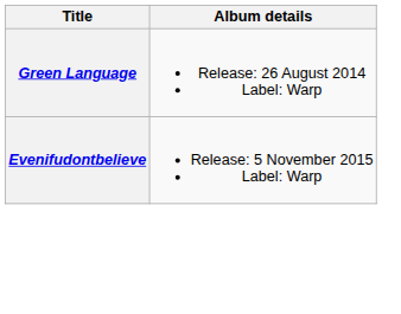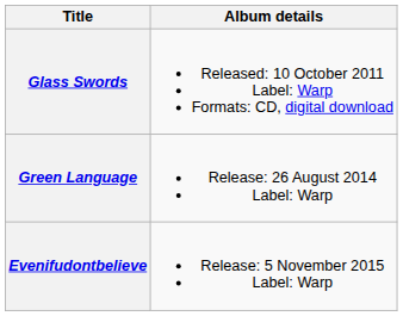+ row: Glass Swords | Released: 10 October 2011 Label: Warp Formats: CD, digital download
